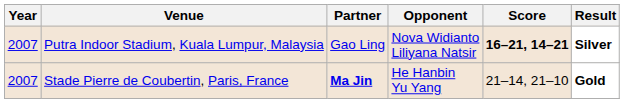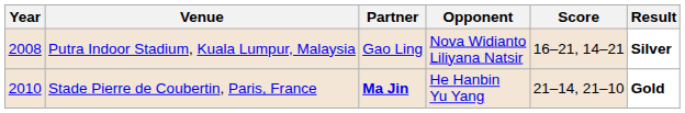Putra Indoor Stadium, Kuala Lumpur, Malaysia | Year: 2007 -> 2008
Putra Indoor Stadium, Kuala Lumpur, Malaysia | Score: bold -> normal
Stade Pierre de Coubertin, Paris, France | Year: 2007 -> 2010
